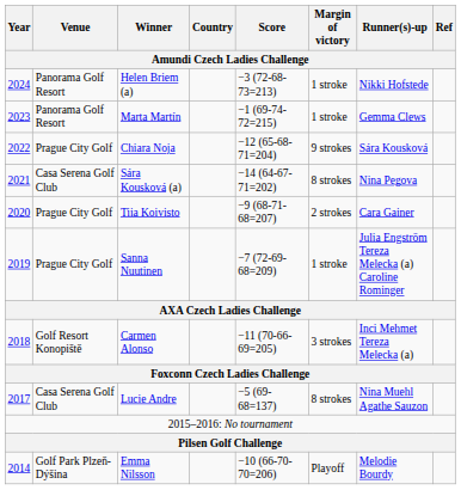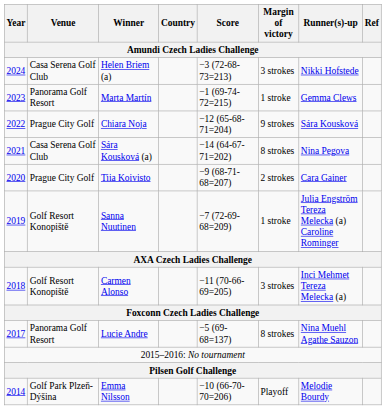Helen Briem (a) | Venue: Panorama Golf Resort -> Casa Serena Golf Club
Helen Briem (a) | Margin of victory: 1 stroke -> 3 strokes
Sanna Nuutinen | Venue: Prague City Golf -> Golf Resort Konopiště
Lucie Andre | Venue: Casa Serena Golf Club -> Panorama Golf Resort
